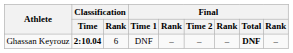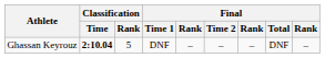Ghassan Keyrouz | Classification / Rank: 6 -> 5
Ghassan Keyrouz | Final / Total: bold -> normal
